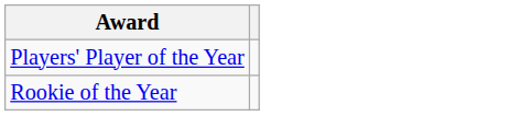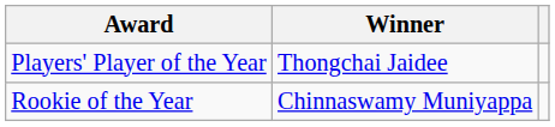+ column: Winner | Thongchai Jaidee | Chinnaswamy Muniyappa
